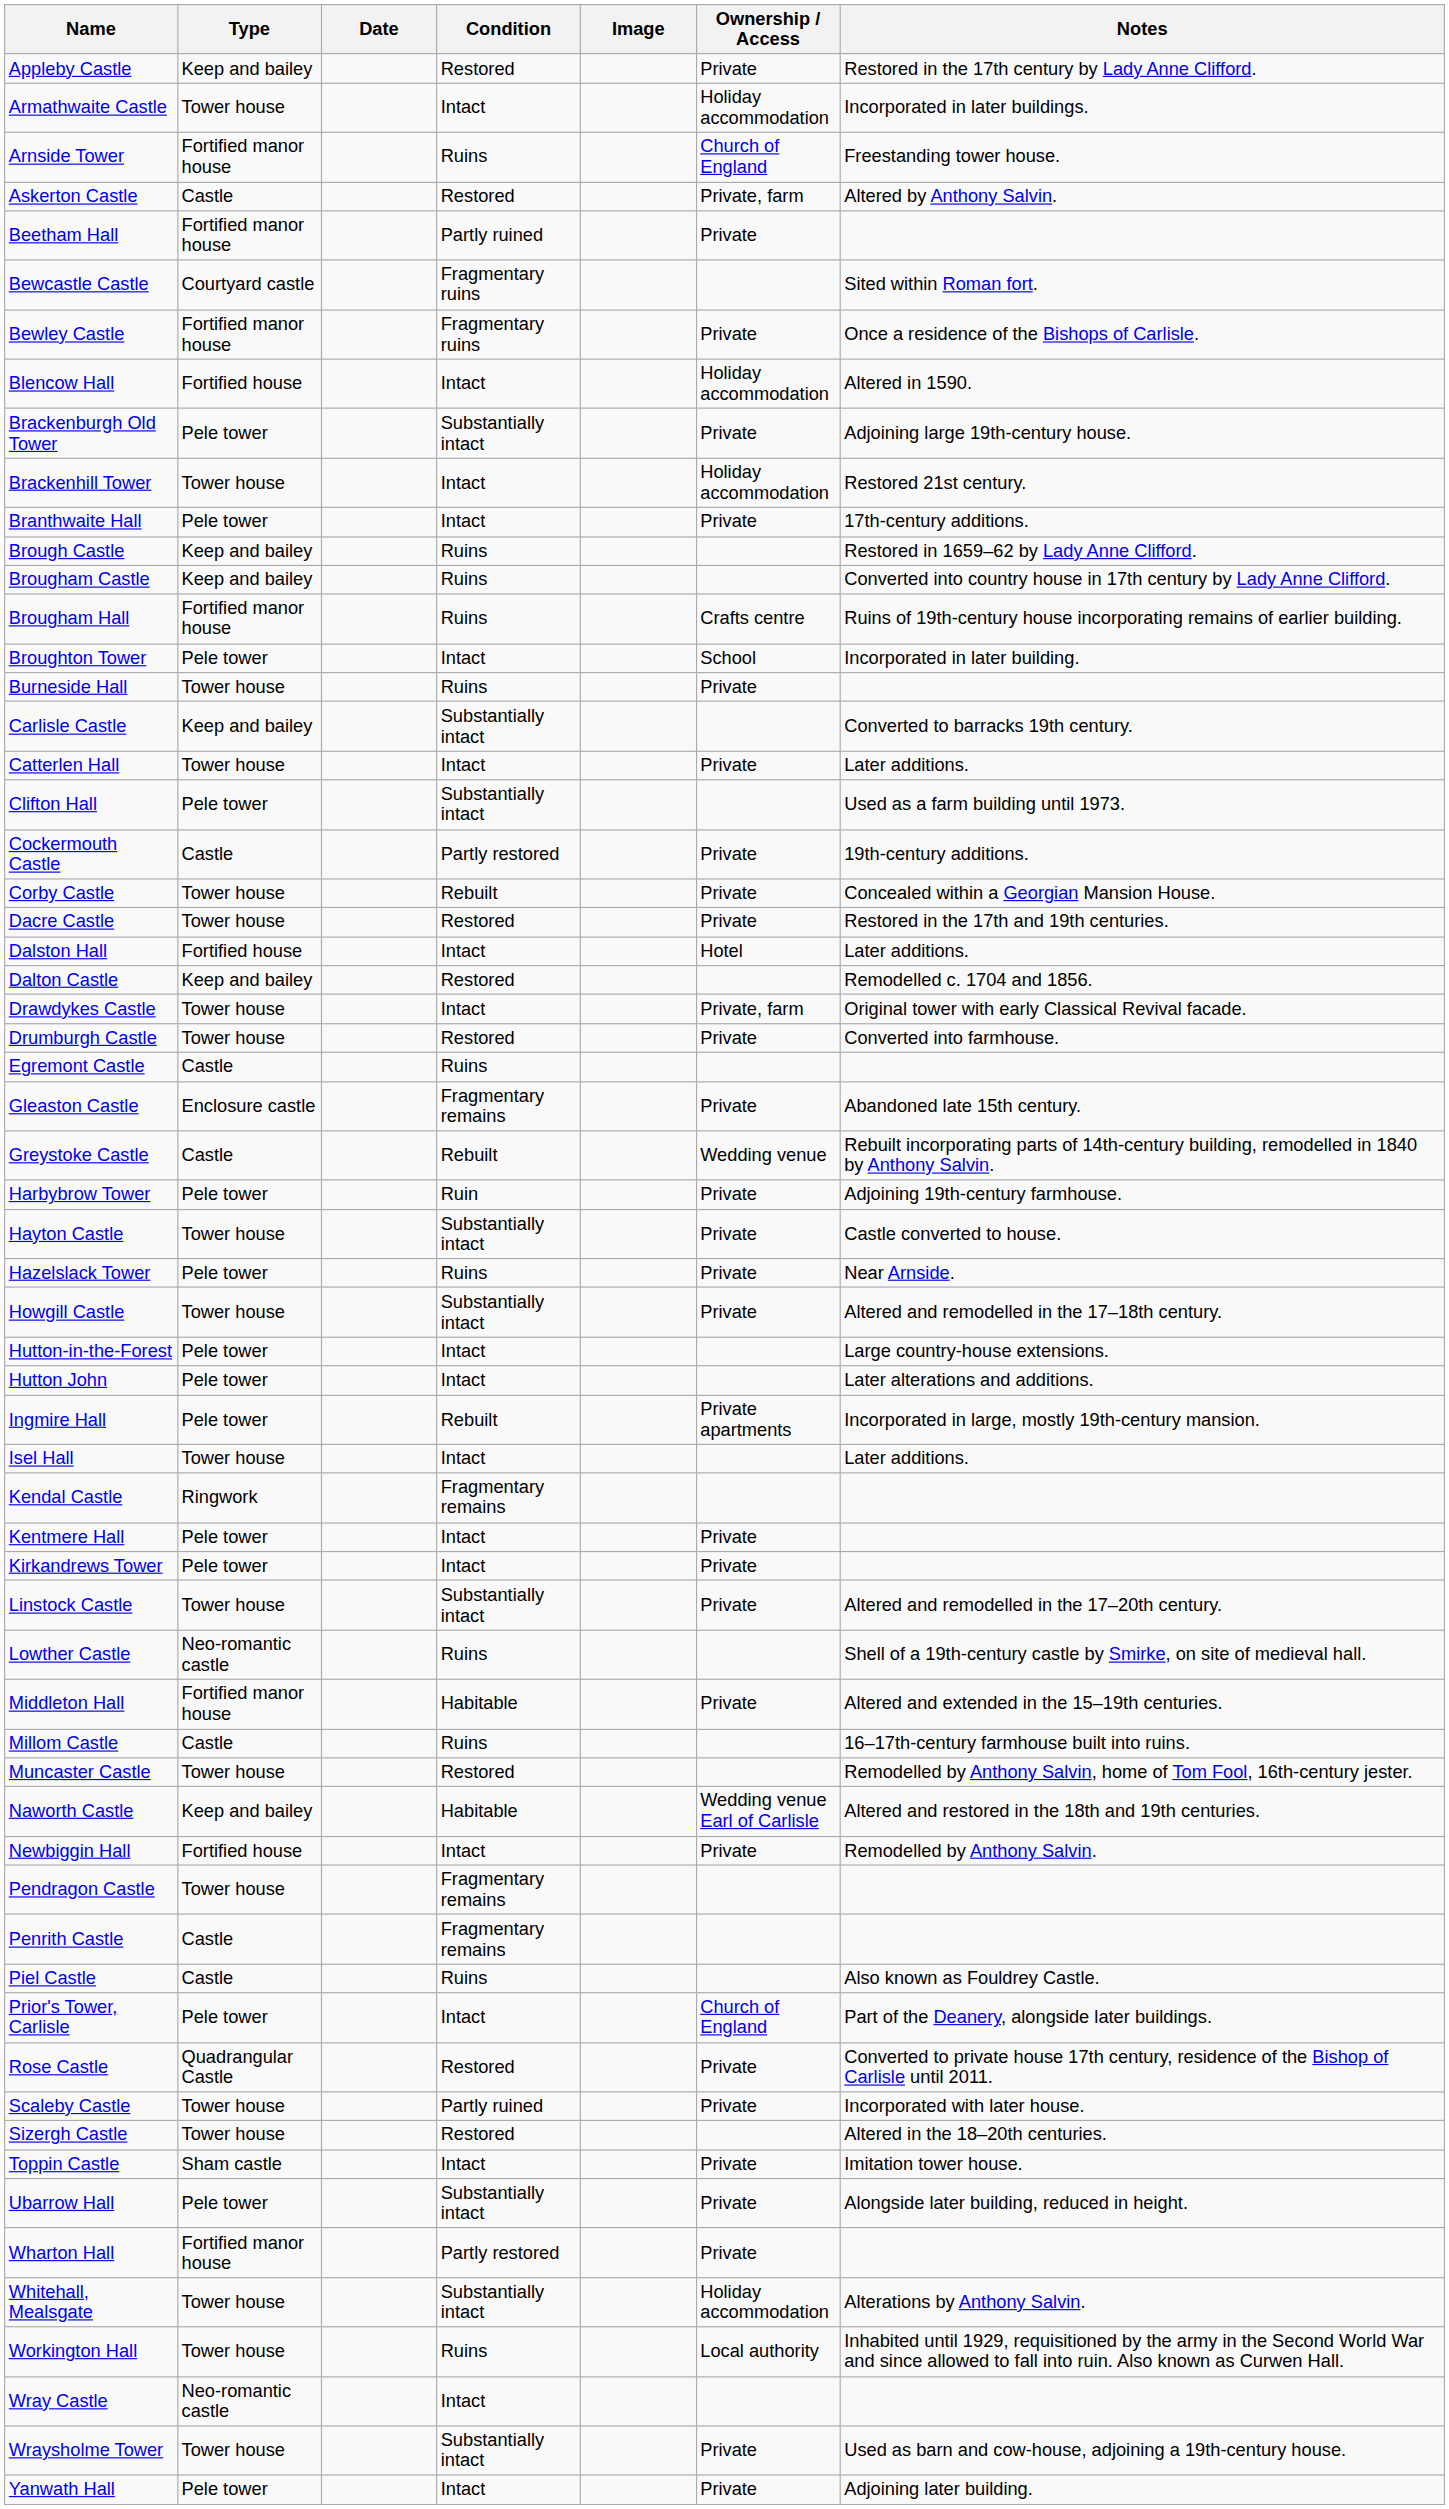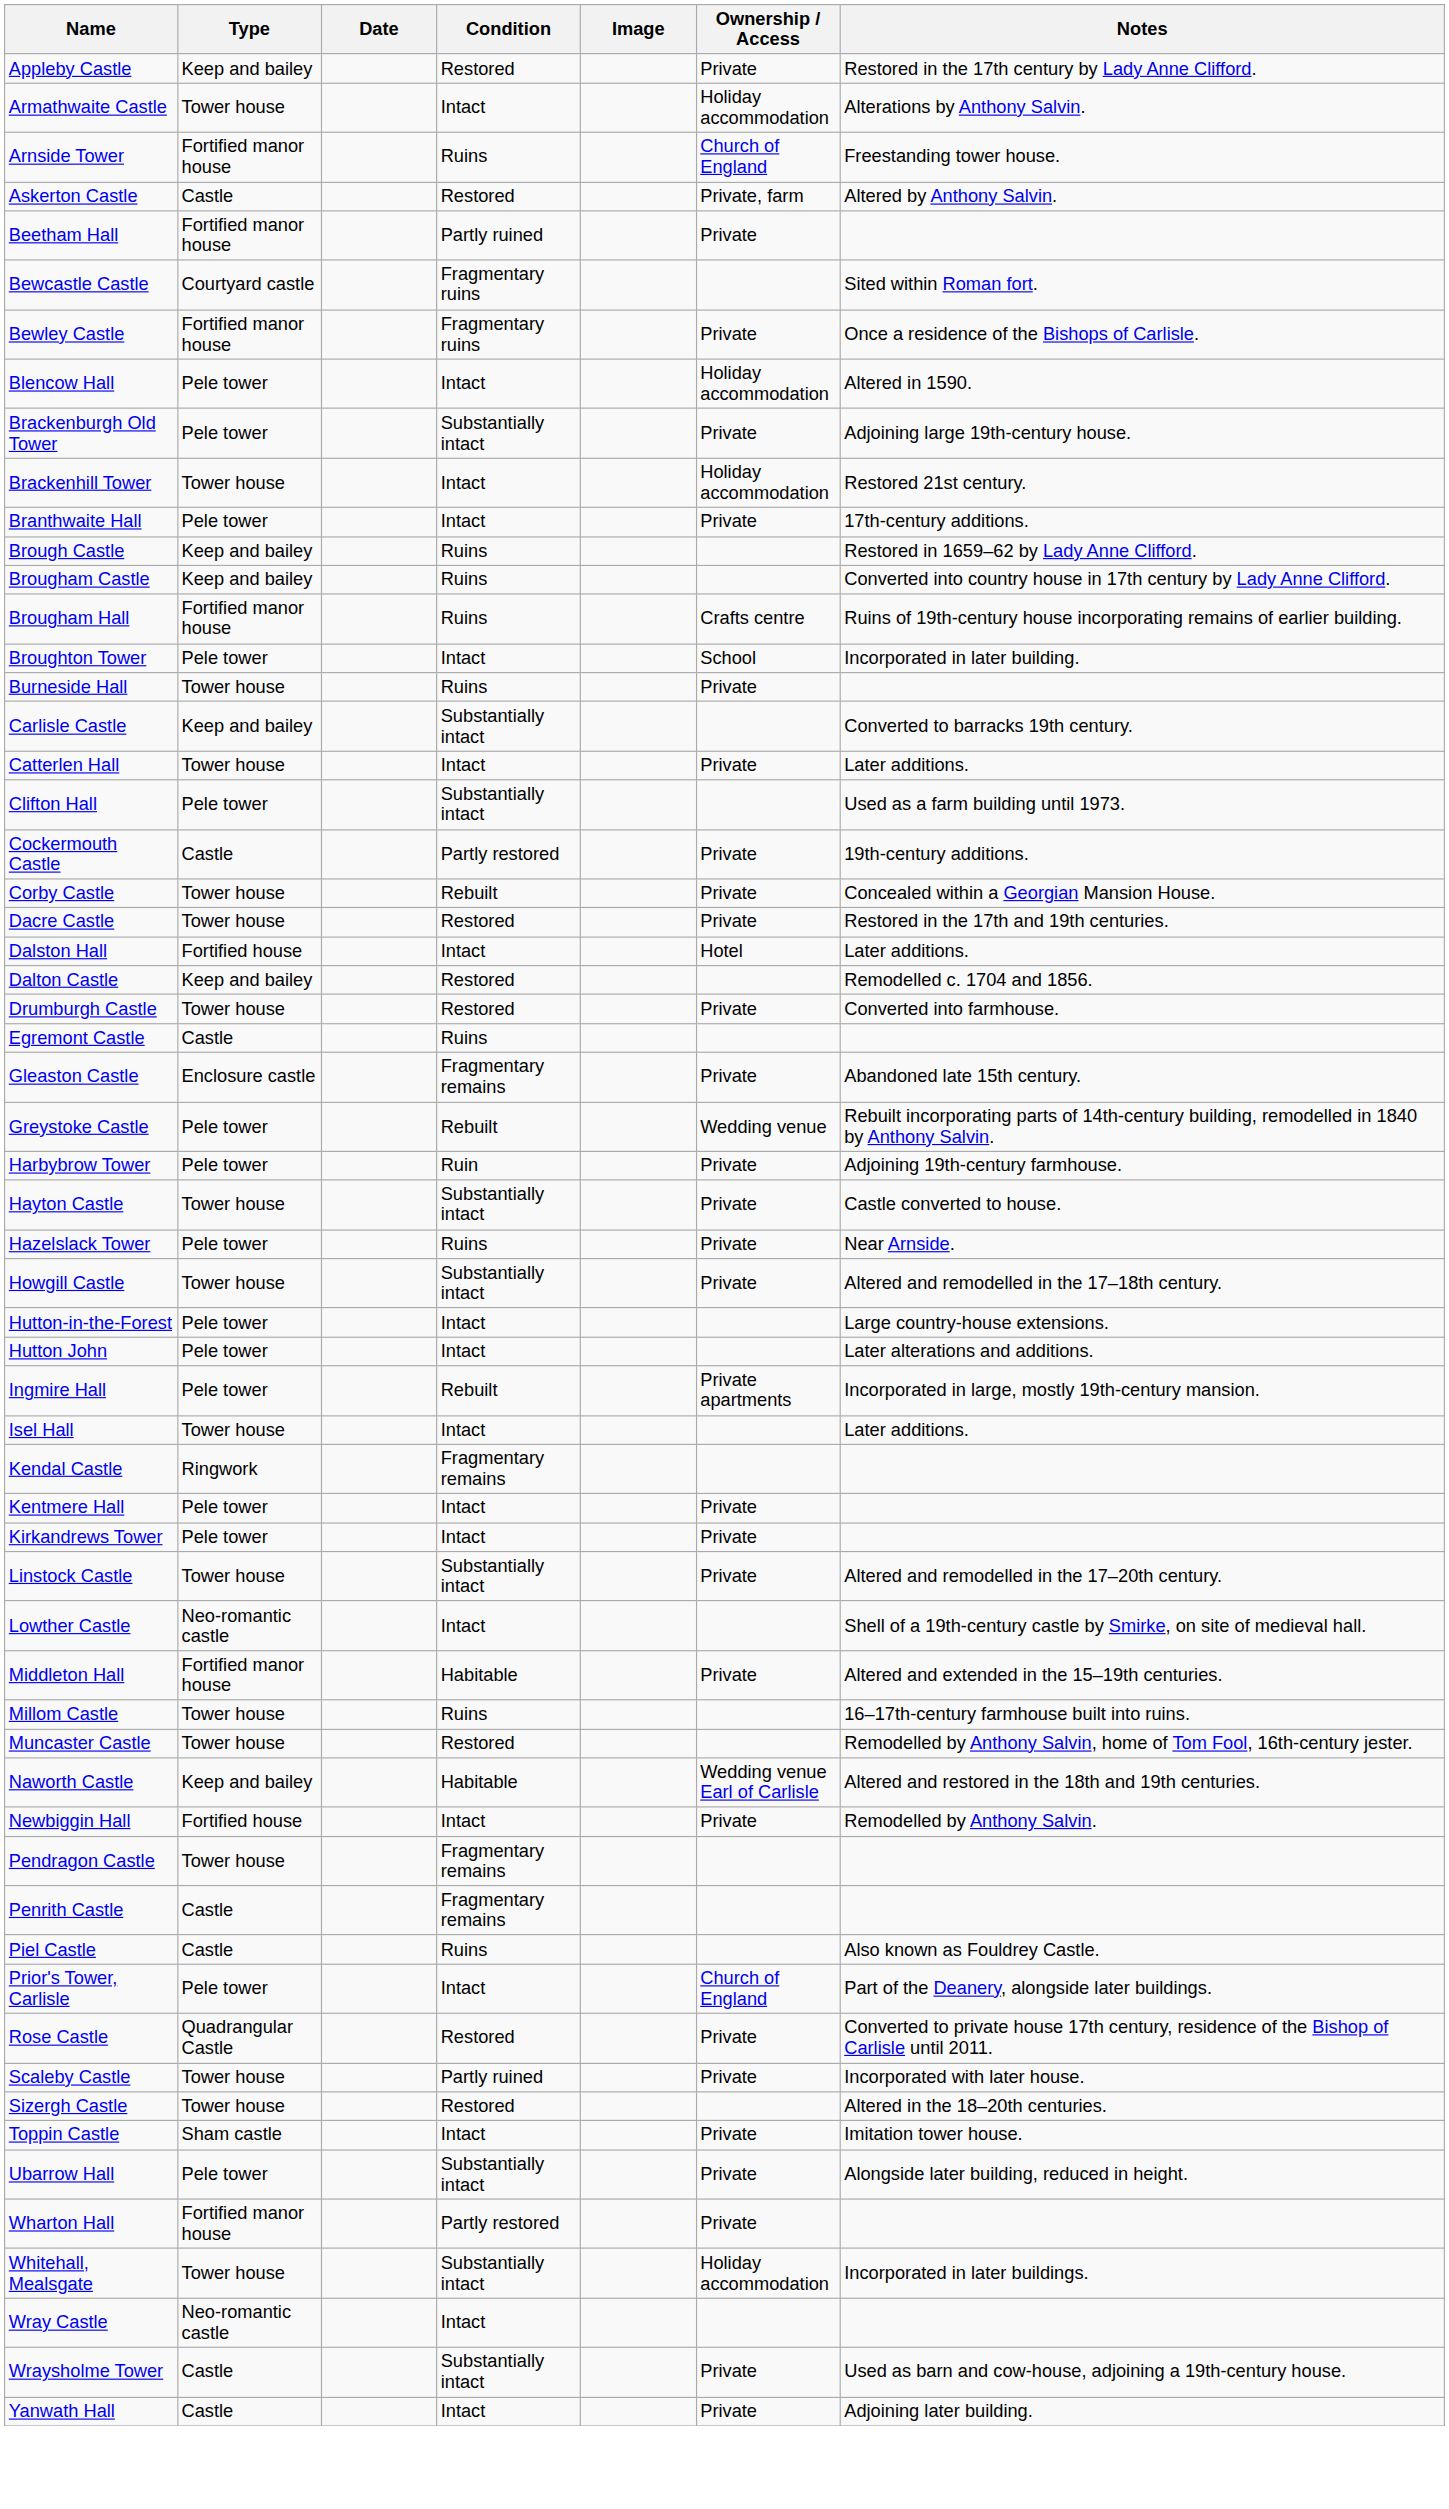Armathwaite Castle | Notes: Incorporated in later buildings. -> Alterations by Anthony Salvin.
Blencow Hall | Type: Fortified house -> Pele tower
- row: Drawdykes Castle | Tower house | Intact | Private, farm | Original tower with early Classical Revival facade.
Greystoke Castle | Type: Castle -> Pele tower
Lowther Castle | Condition: Ruins -> Intact
Millom Castle | Type: Castle -> Tower house
Whitehall, Mealsgate | Notes: Alterations by Anthony Salvin. -> Incorporated in later buildings.
- row: Workington Hall | Tower house | Ruins | Local authority | Inhabited until 1929, requisitioned by the army in the Second World War and since allowed to fall into ruin. Also known as Curwen Hall.
Wraysholme Tower | Type: Tower house -> Castle
Yanwath Hall | Type: Pele tower -> Castle
